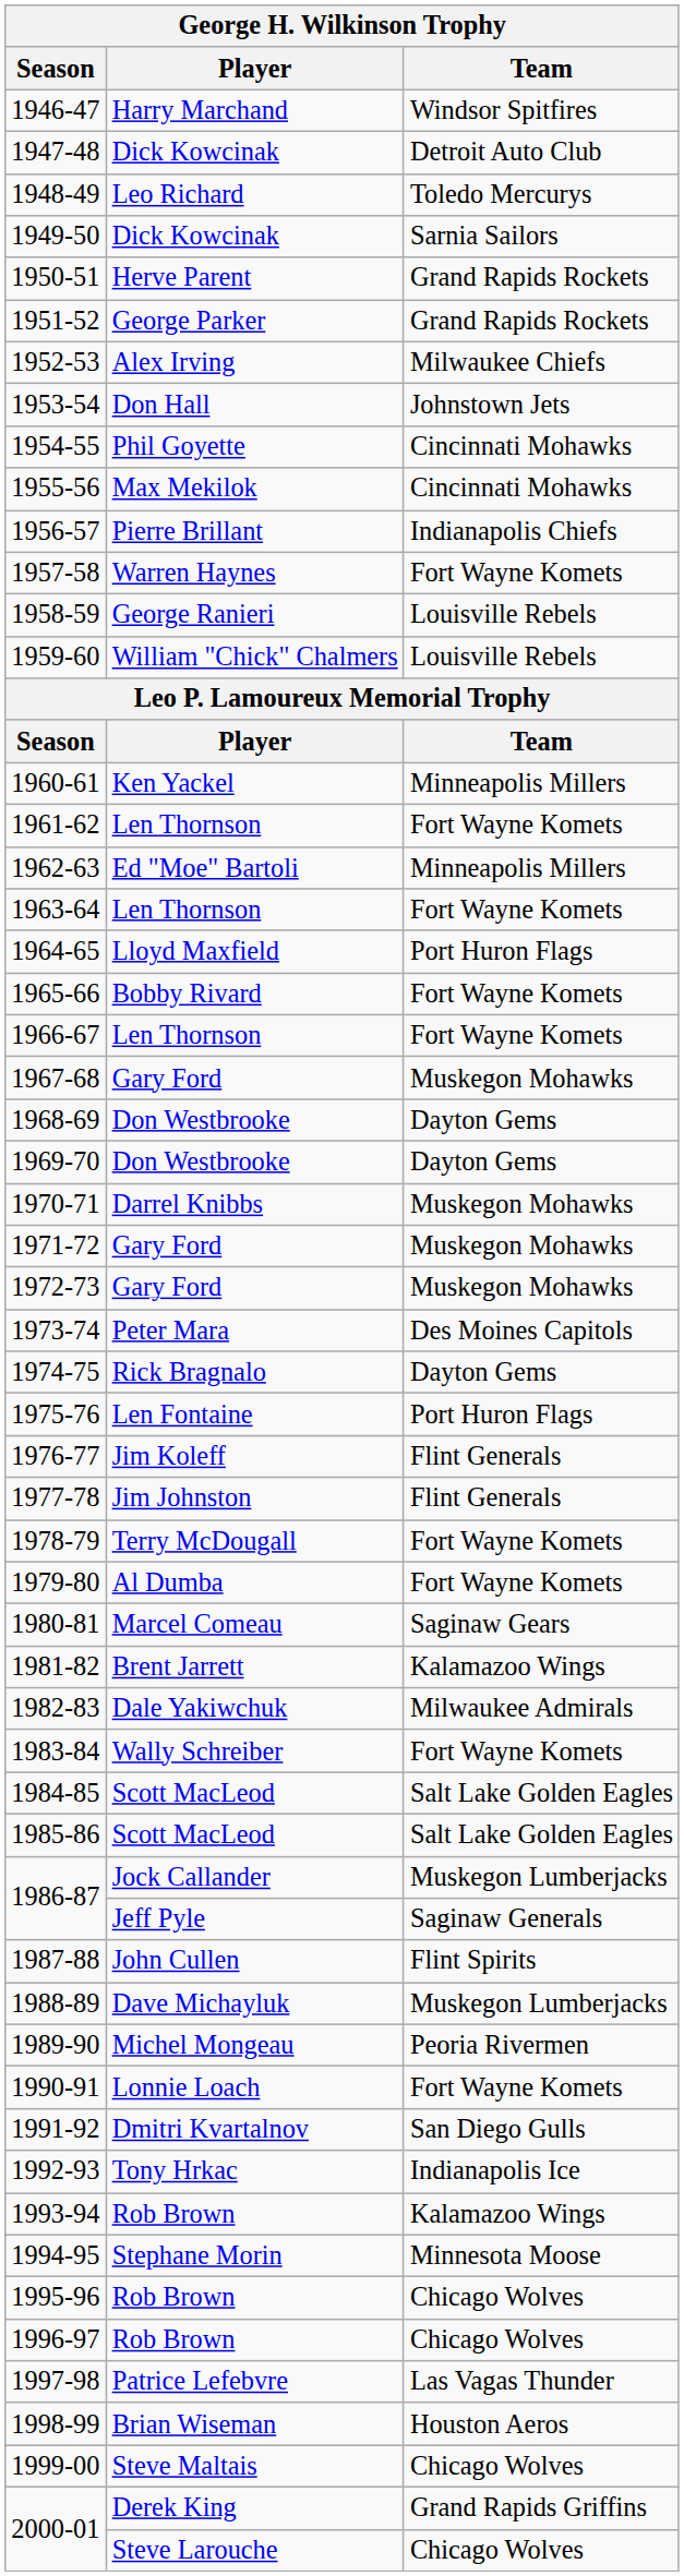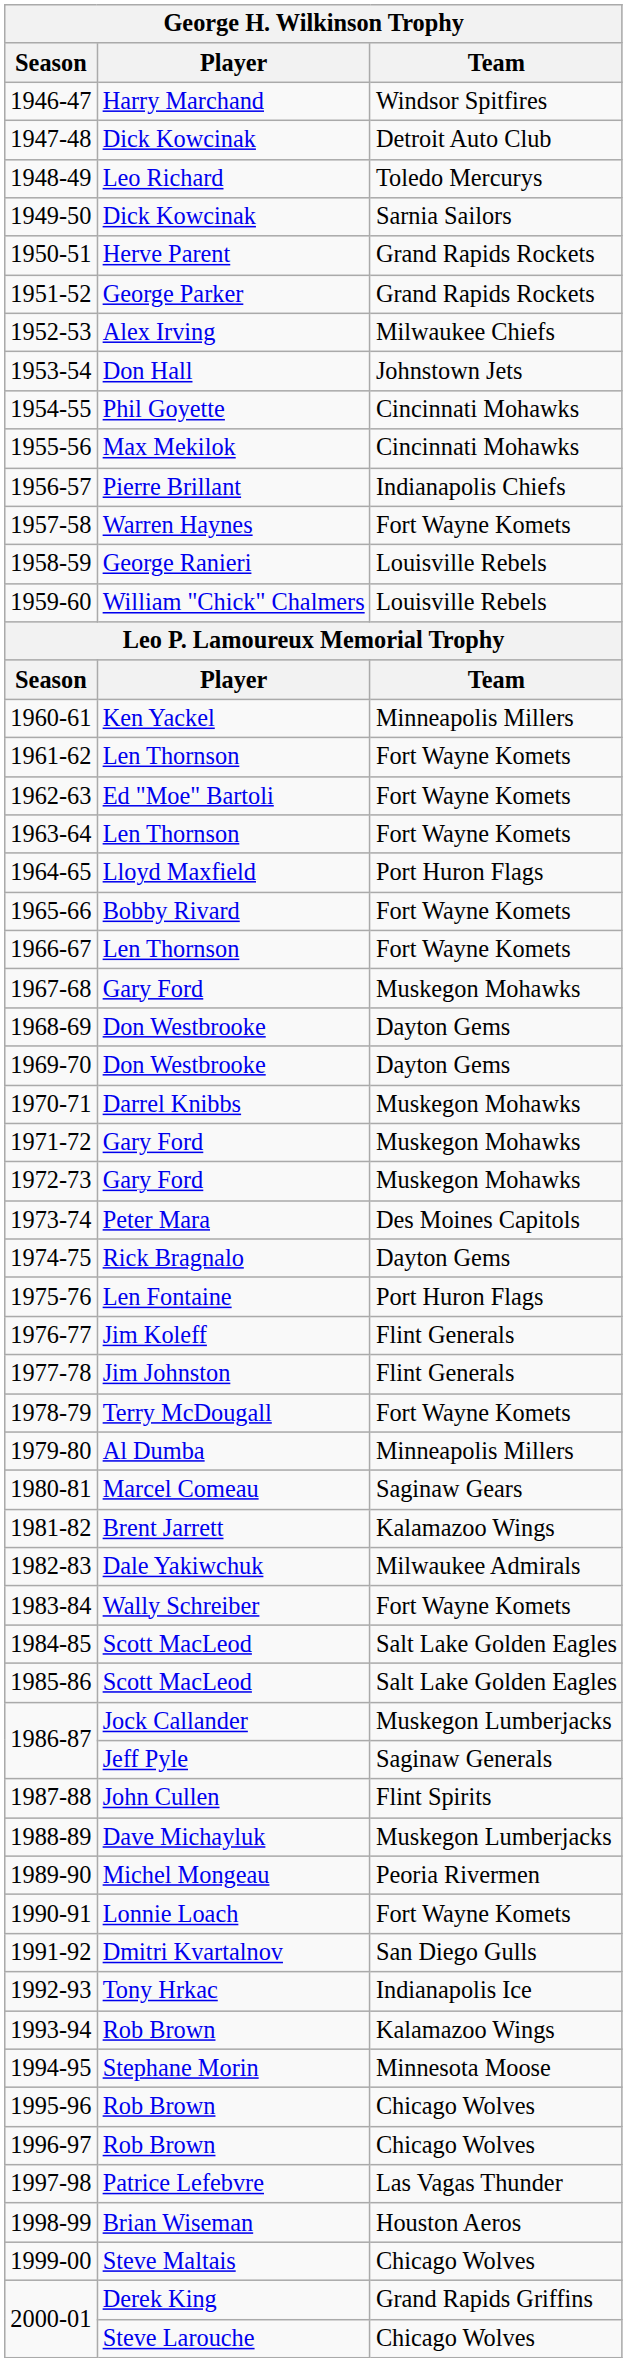1962-63 | Team: Minneapolis Millers -> Fort Wayne Komets
1979-80 | Team: Fort Wayne Komets -> Minneapolis Millers
